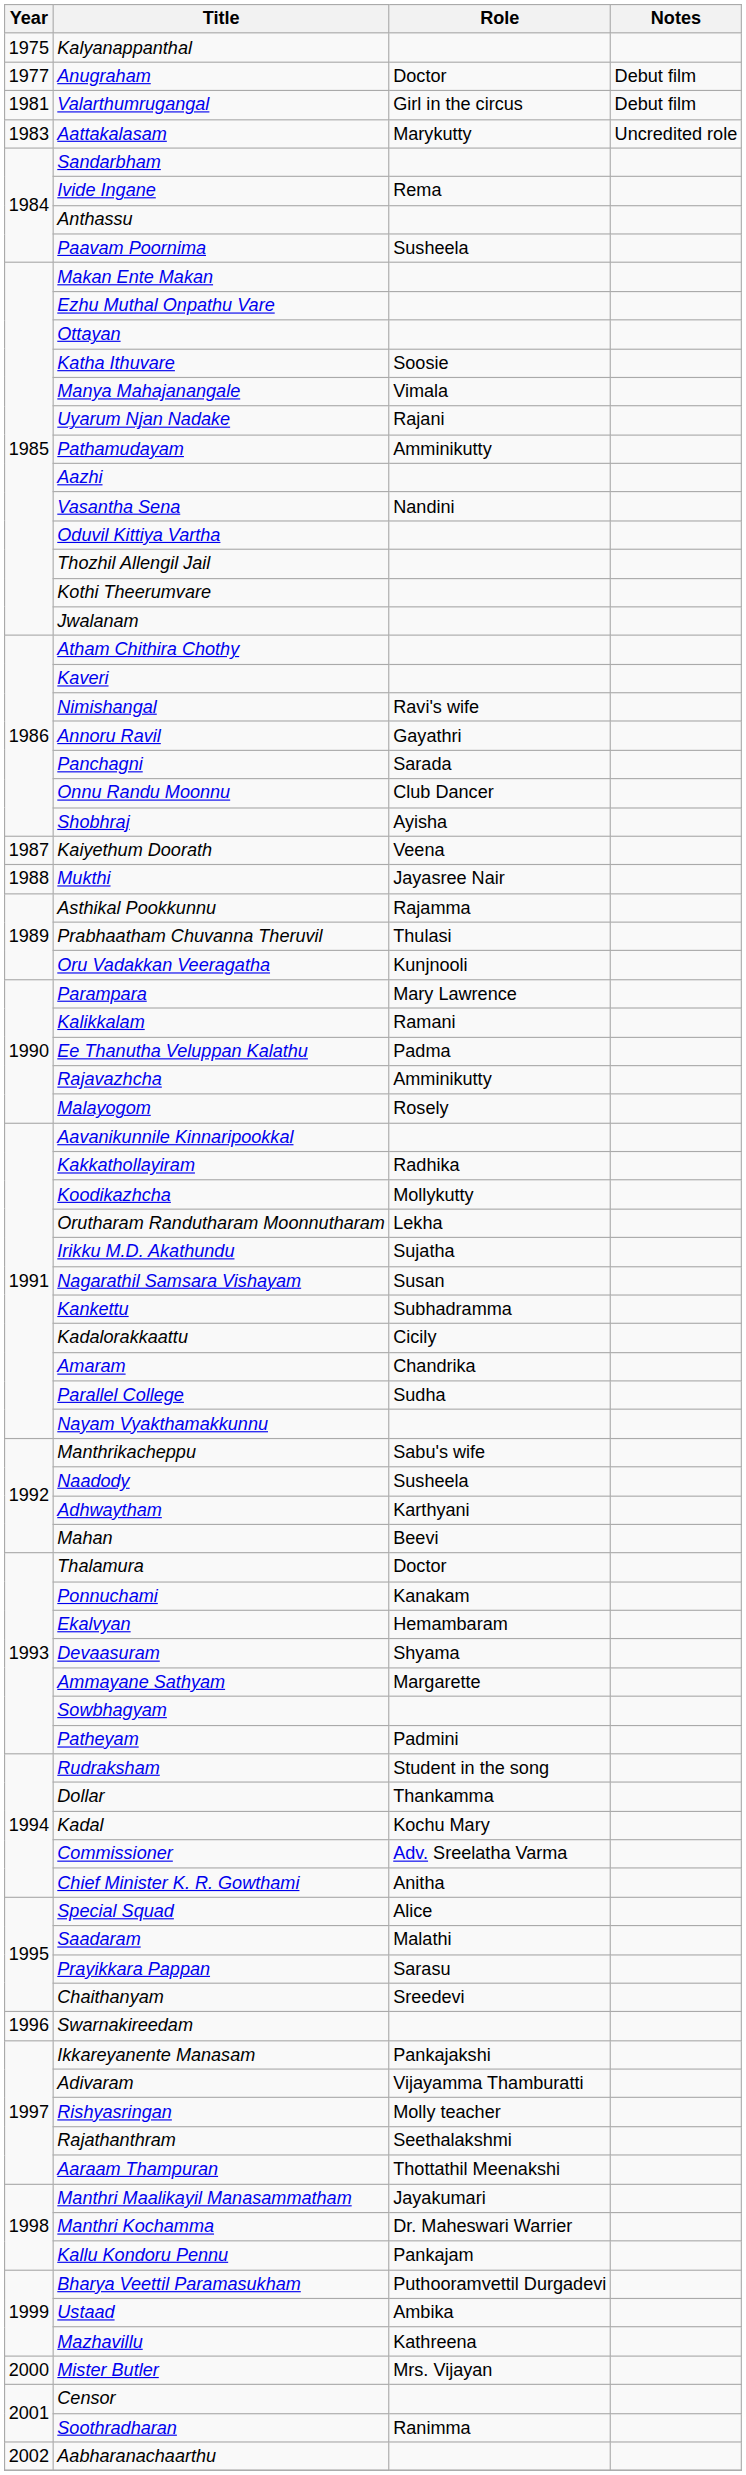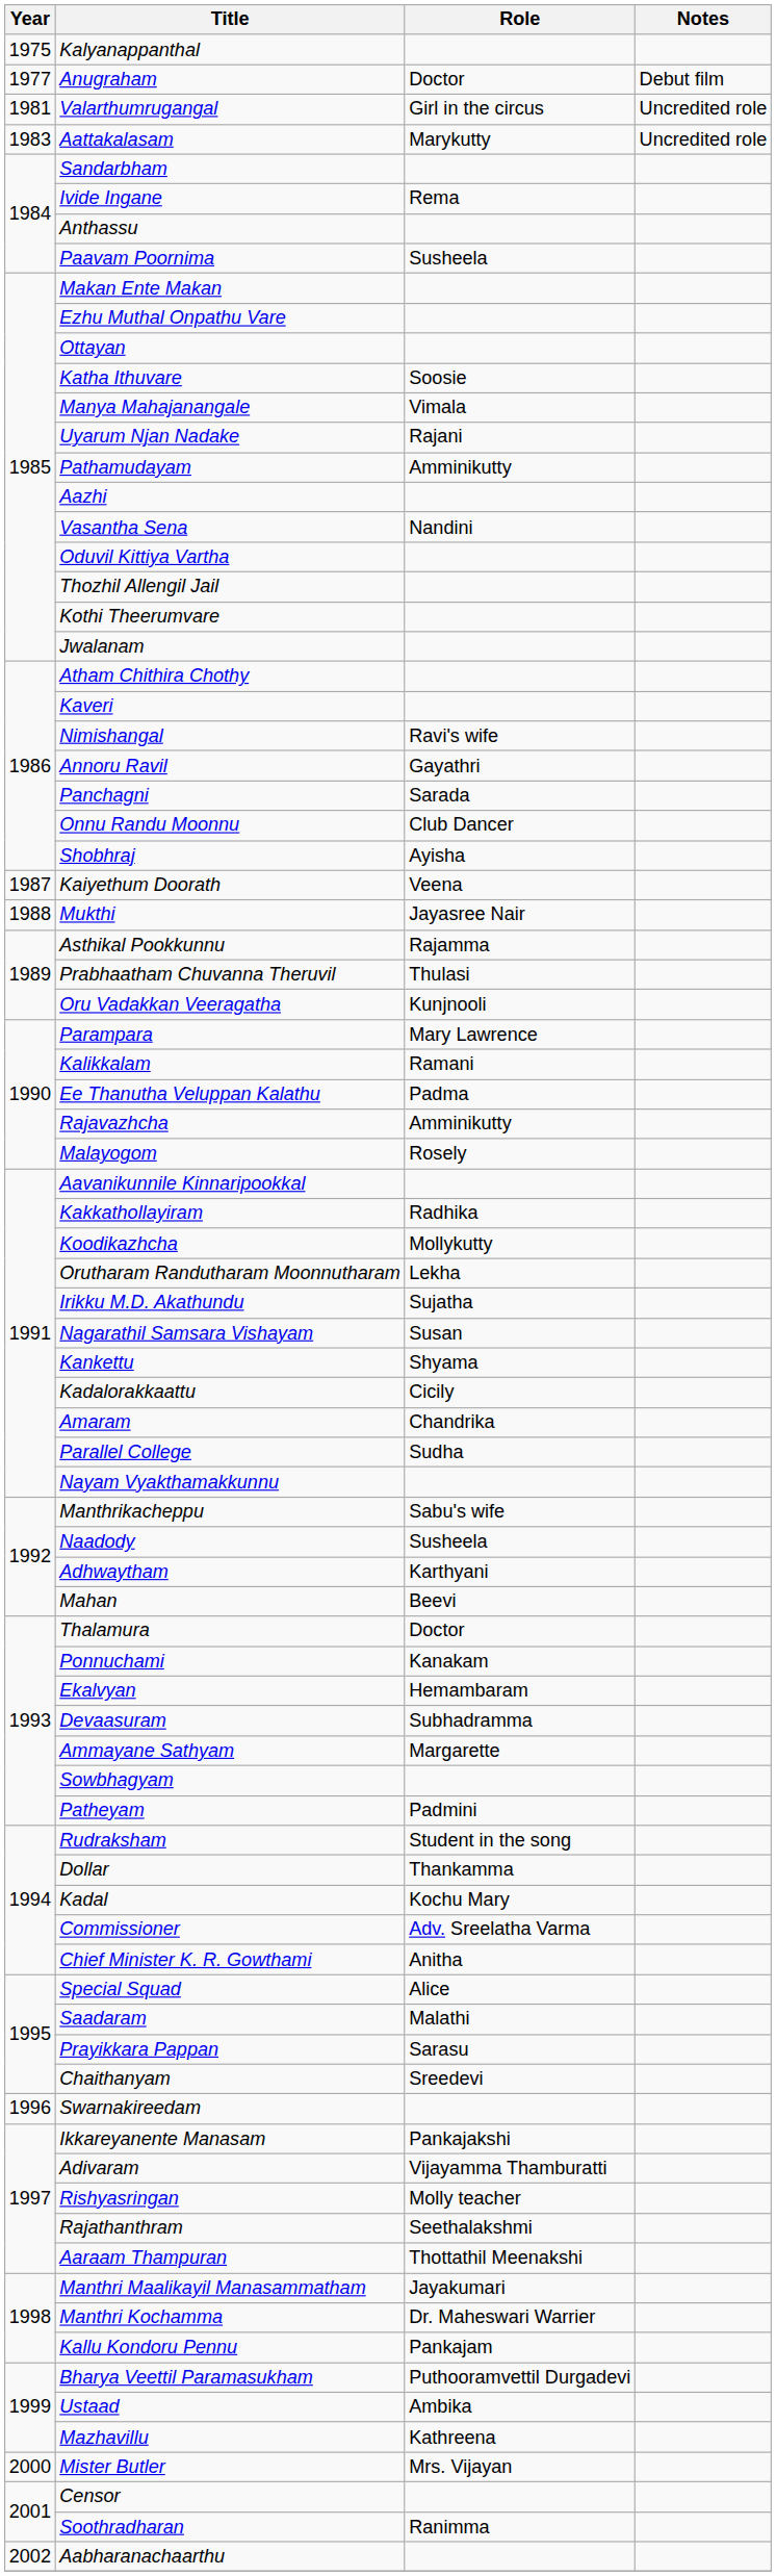Valarthumrugangal | Notes: Debut film -> Uncredited role
Kankettu | Role: Subhadramma -> Shyama
Devaasuram | Role: Shyama -> Subhadramma
